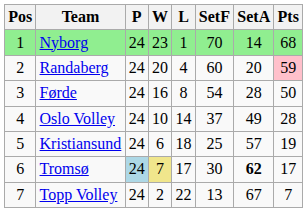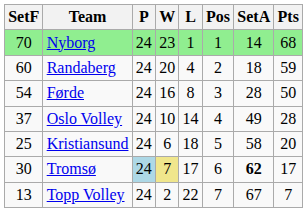columns swapped: Pos <-> SetF
Randaberg | SetA: 20 -> 18
Randaberg | Pts: pink background -> no background
Kristiansund | SetA: 57 -> 58
Kristiansund | Pts: 19 -> 20
